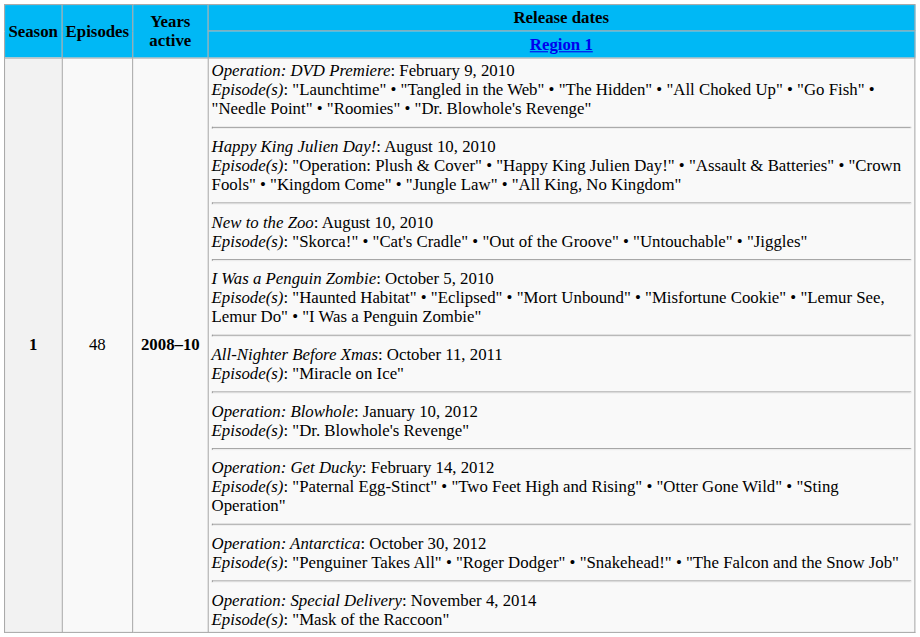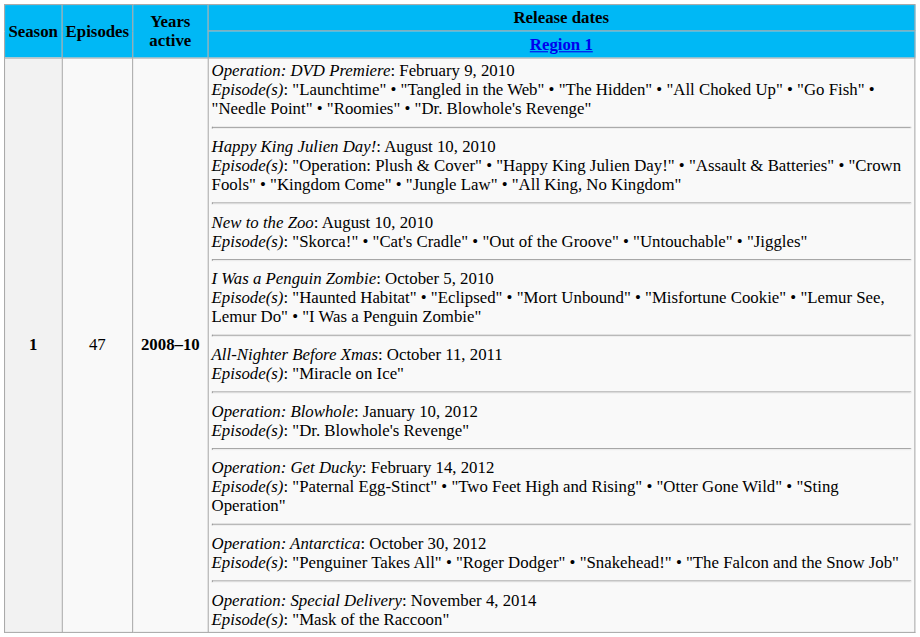1 | Episodes: 48 -> 47
